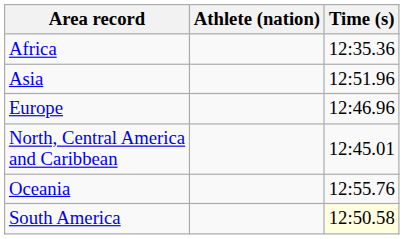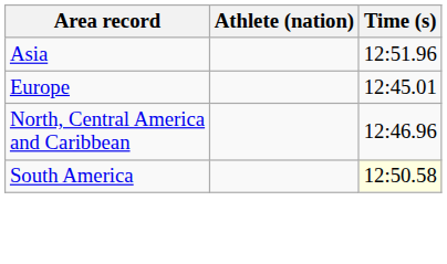- row: Africa | 12:35.36
Europe | Time (s): 12:46.96 -> 12:45.01
North, Central America and Caribbean | Time (s): 12:45.01 -> 12:46.96
- row: Oceania | 12:55.76
